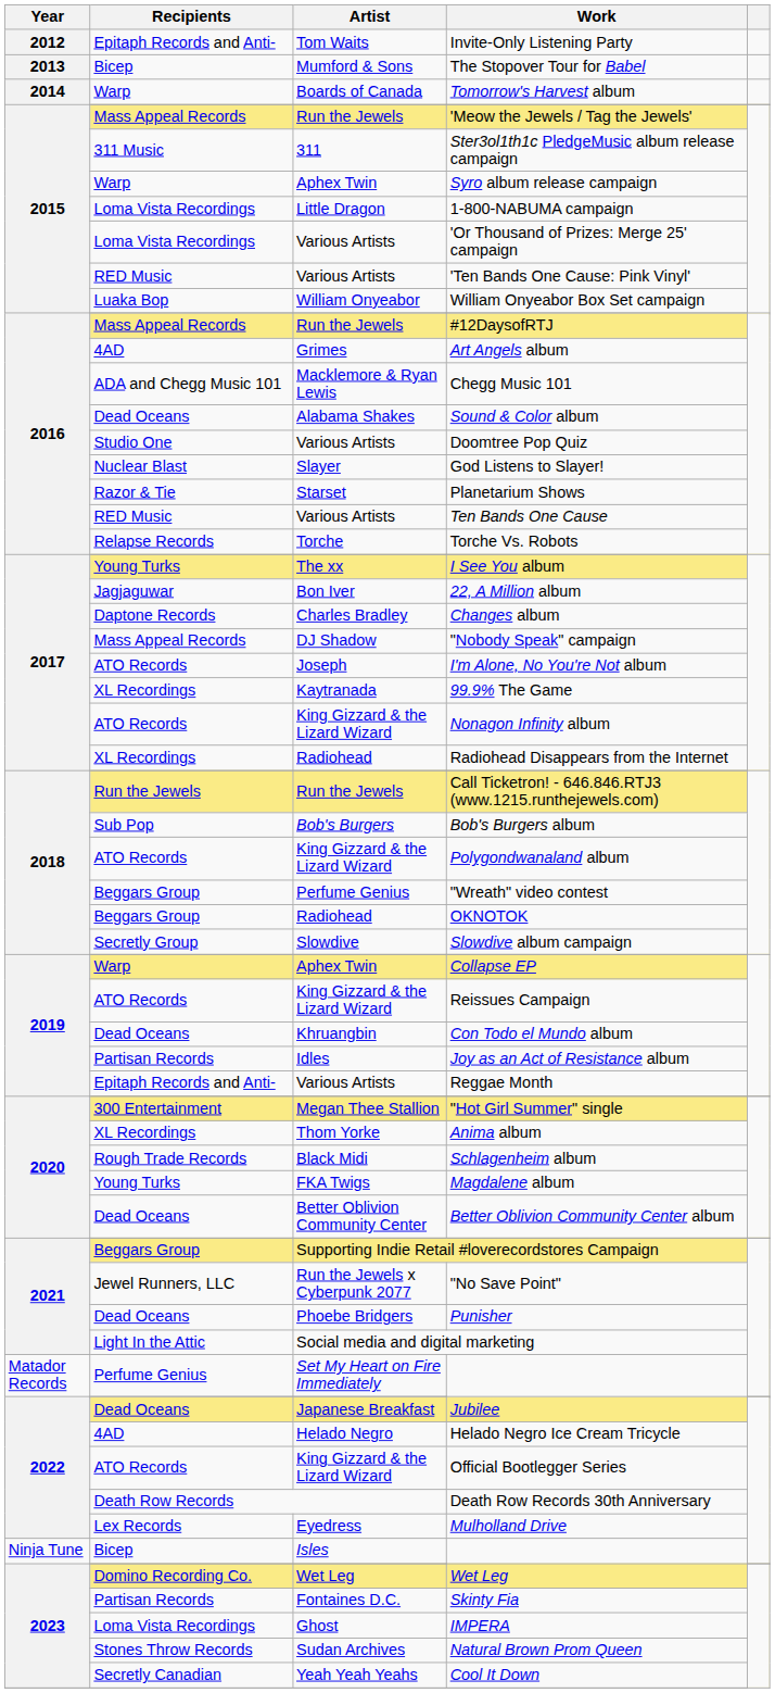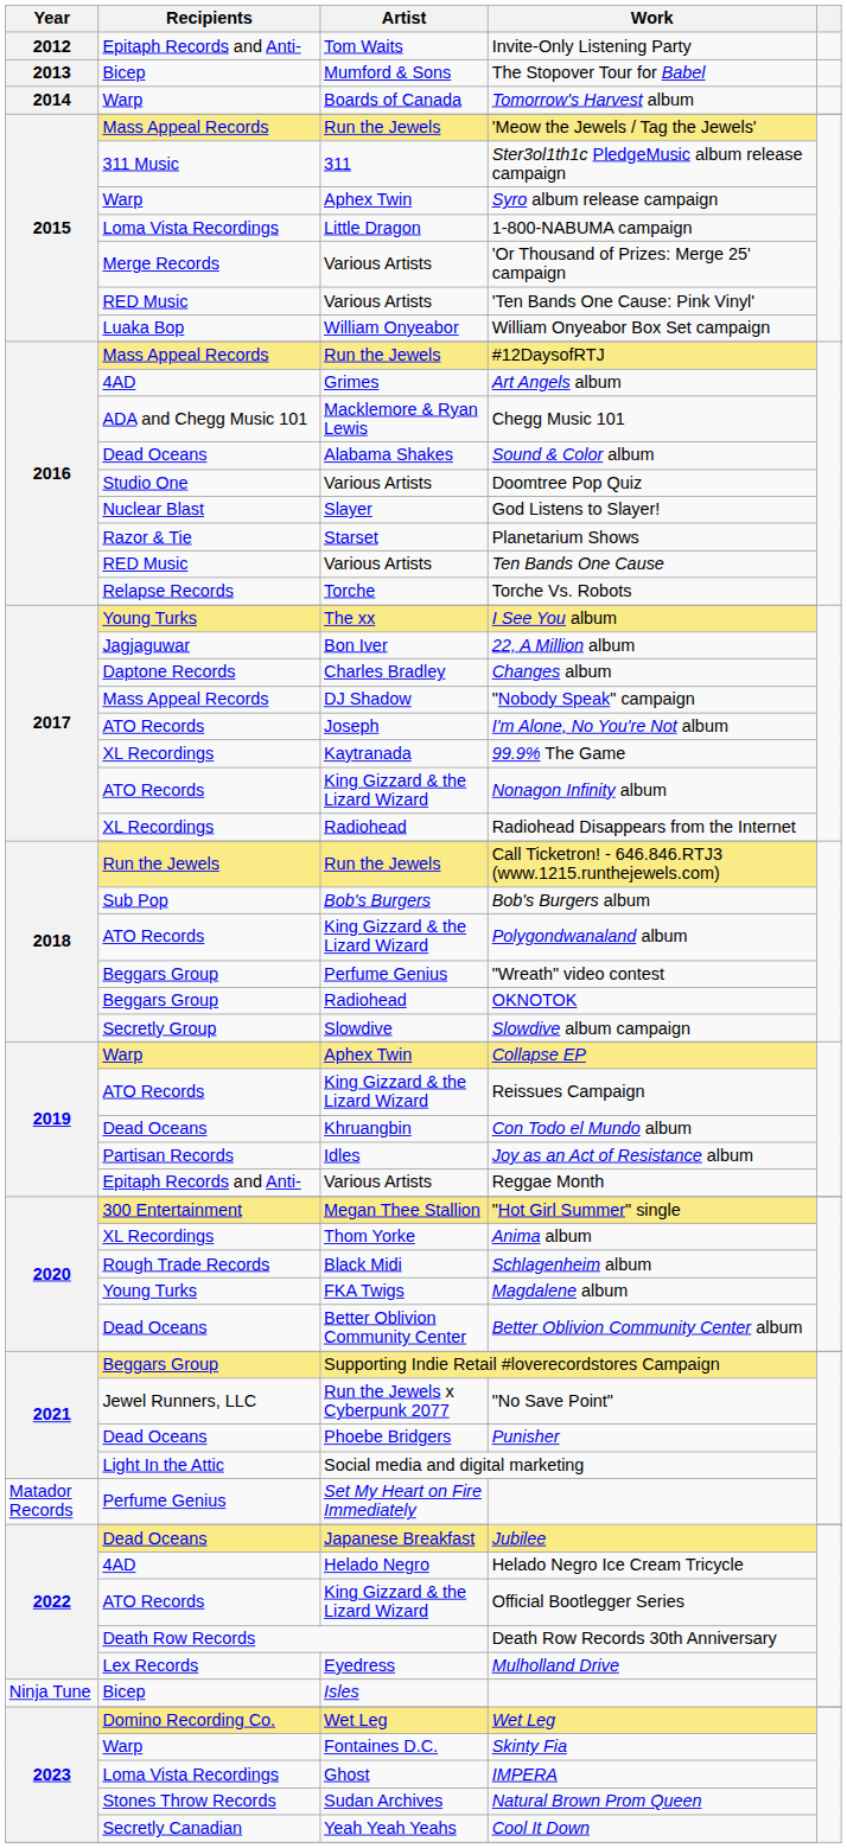'Or Thousand of Prizes: Merge 25' campaign | Recipients: Loma Vista Recordings -> Merge Records
Skinty Fia | Recipients: Partisan Records -> Warp
